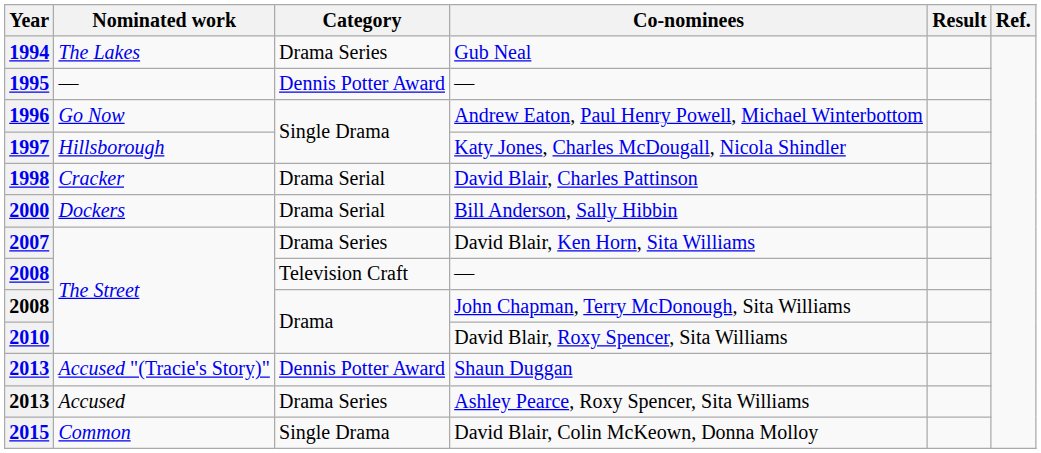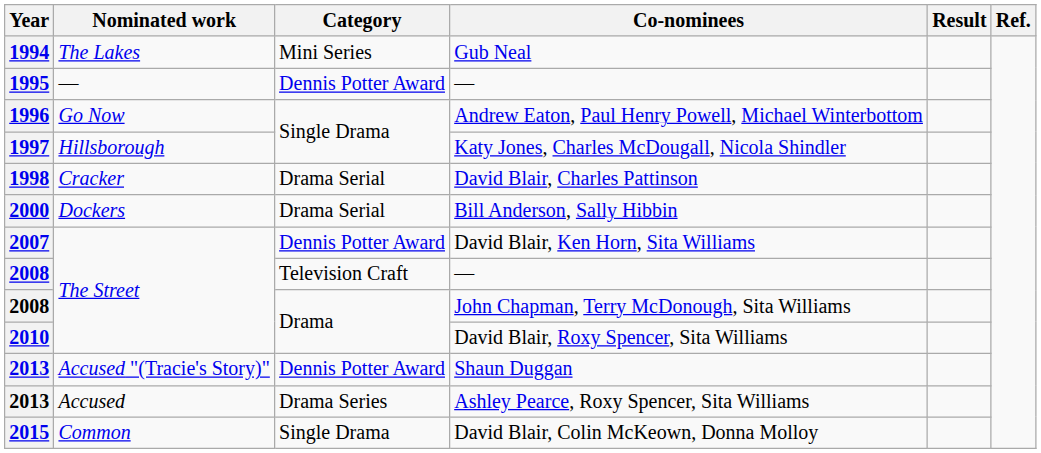Gub Neal | Category: Drama Series -> Mini Series
David Blair, Ken Horn, Sita Williams | Category: Drama Series -> Dennis Potter Award
